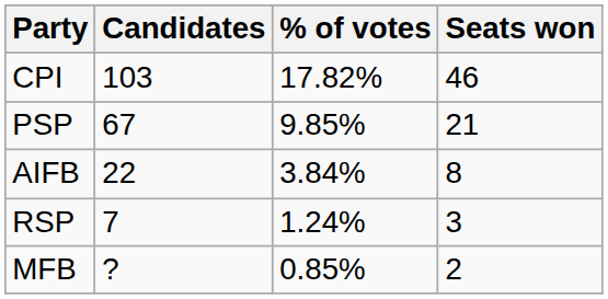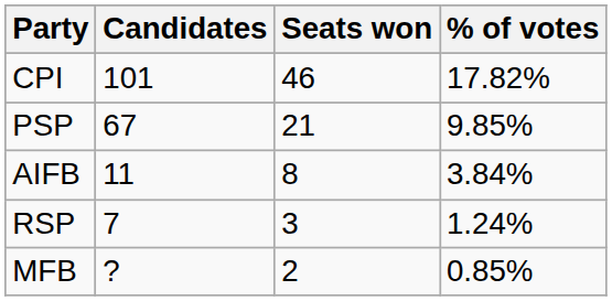columns swapped: Seats won <-> % of votes
CPI | Candidates: 103 -> 101
AIFB | Candidates: 22 -> 11
